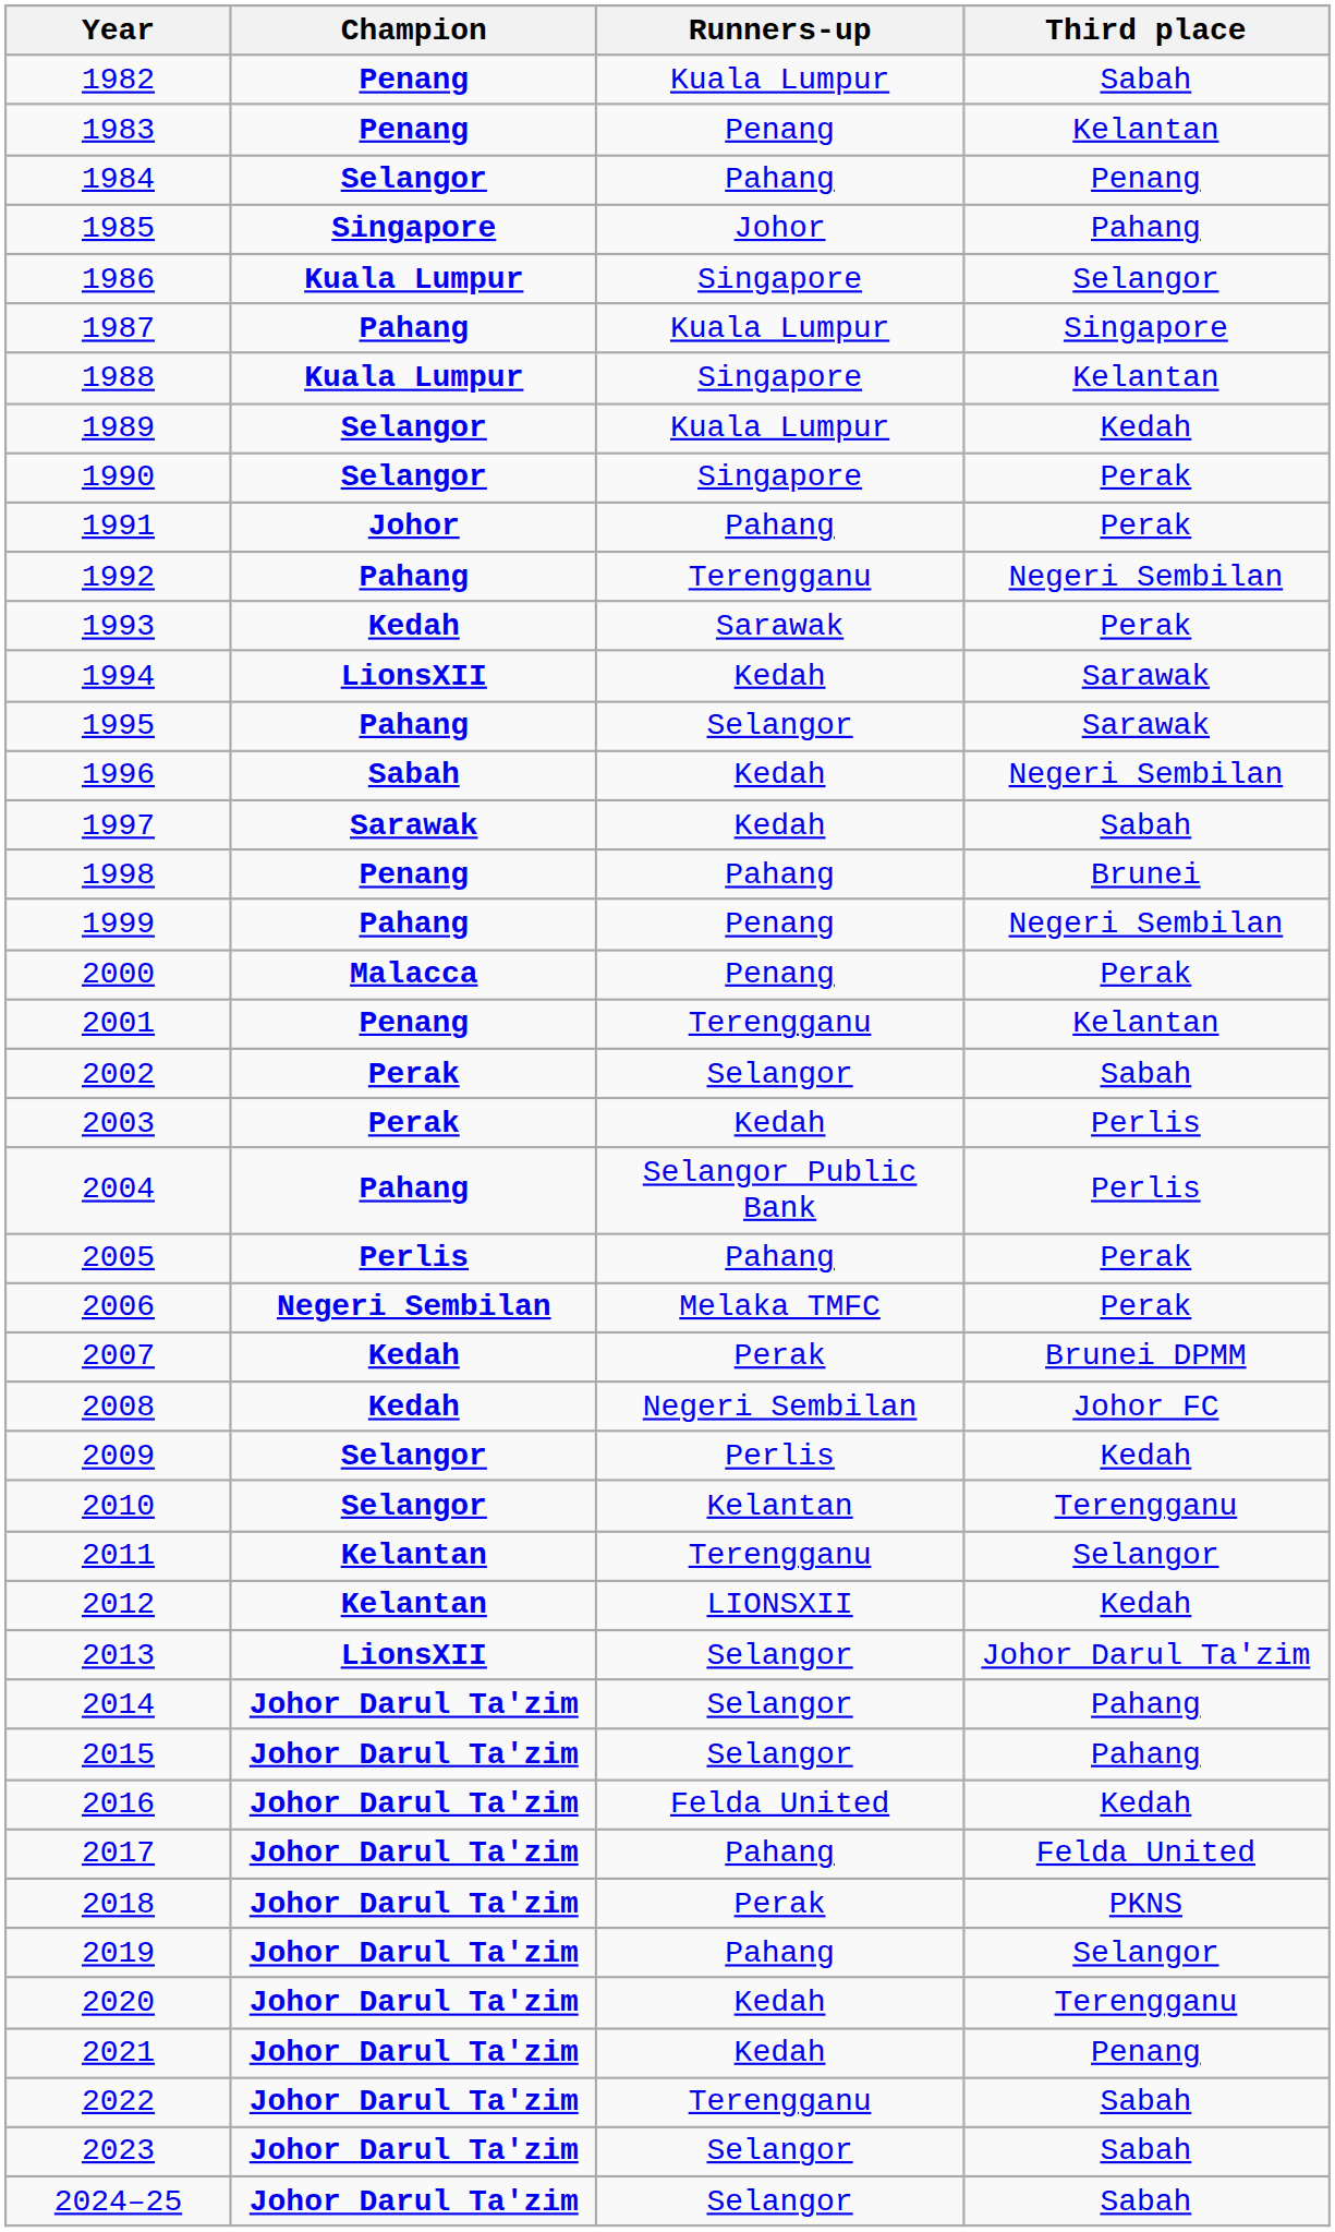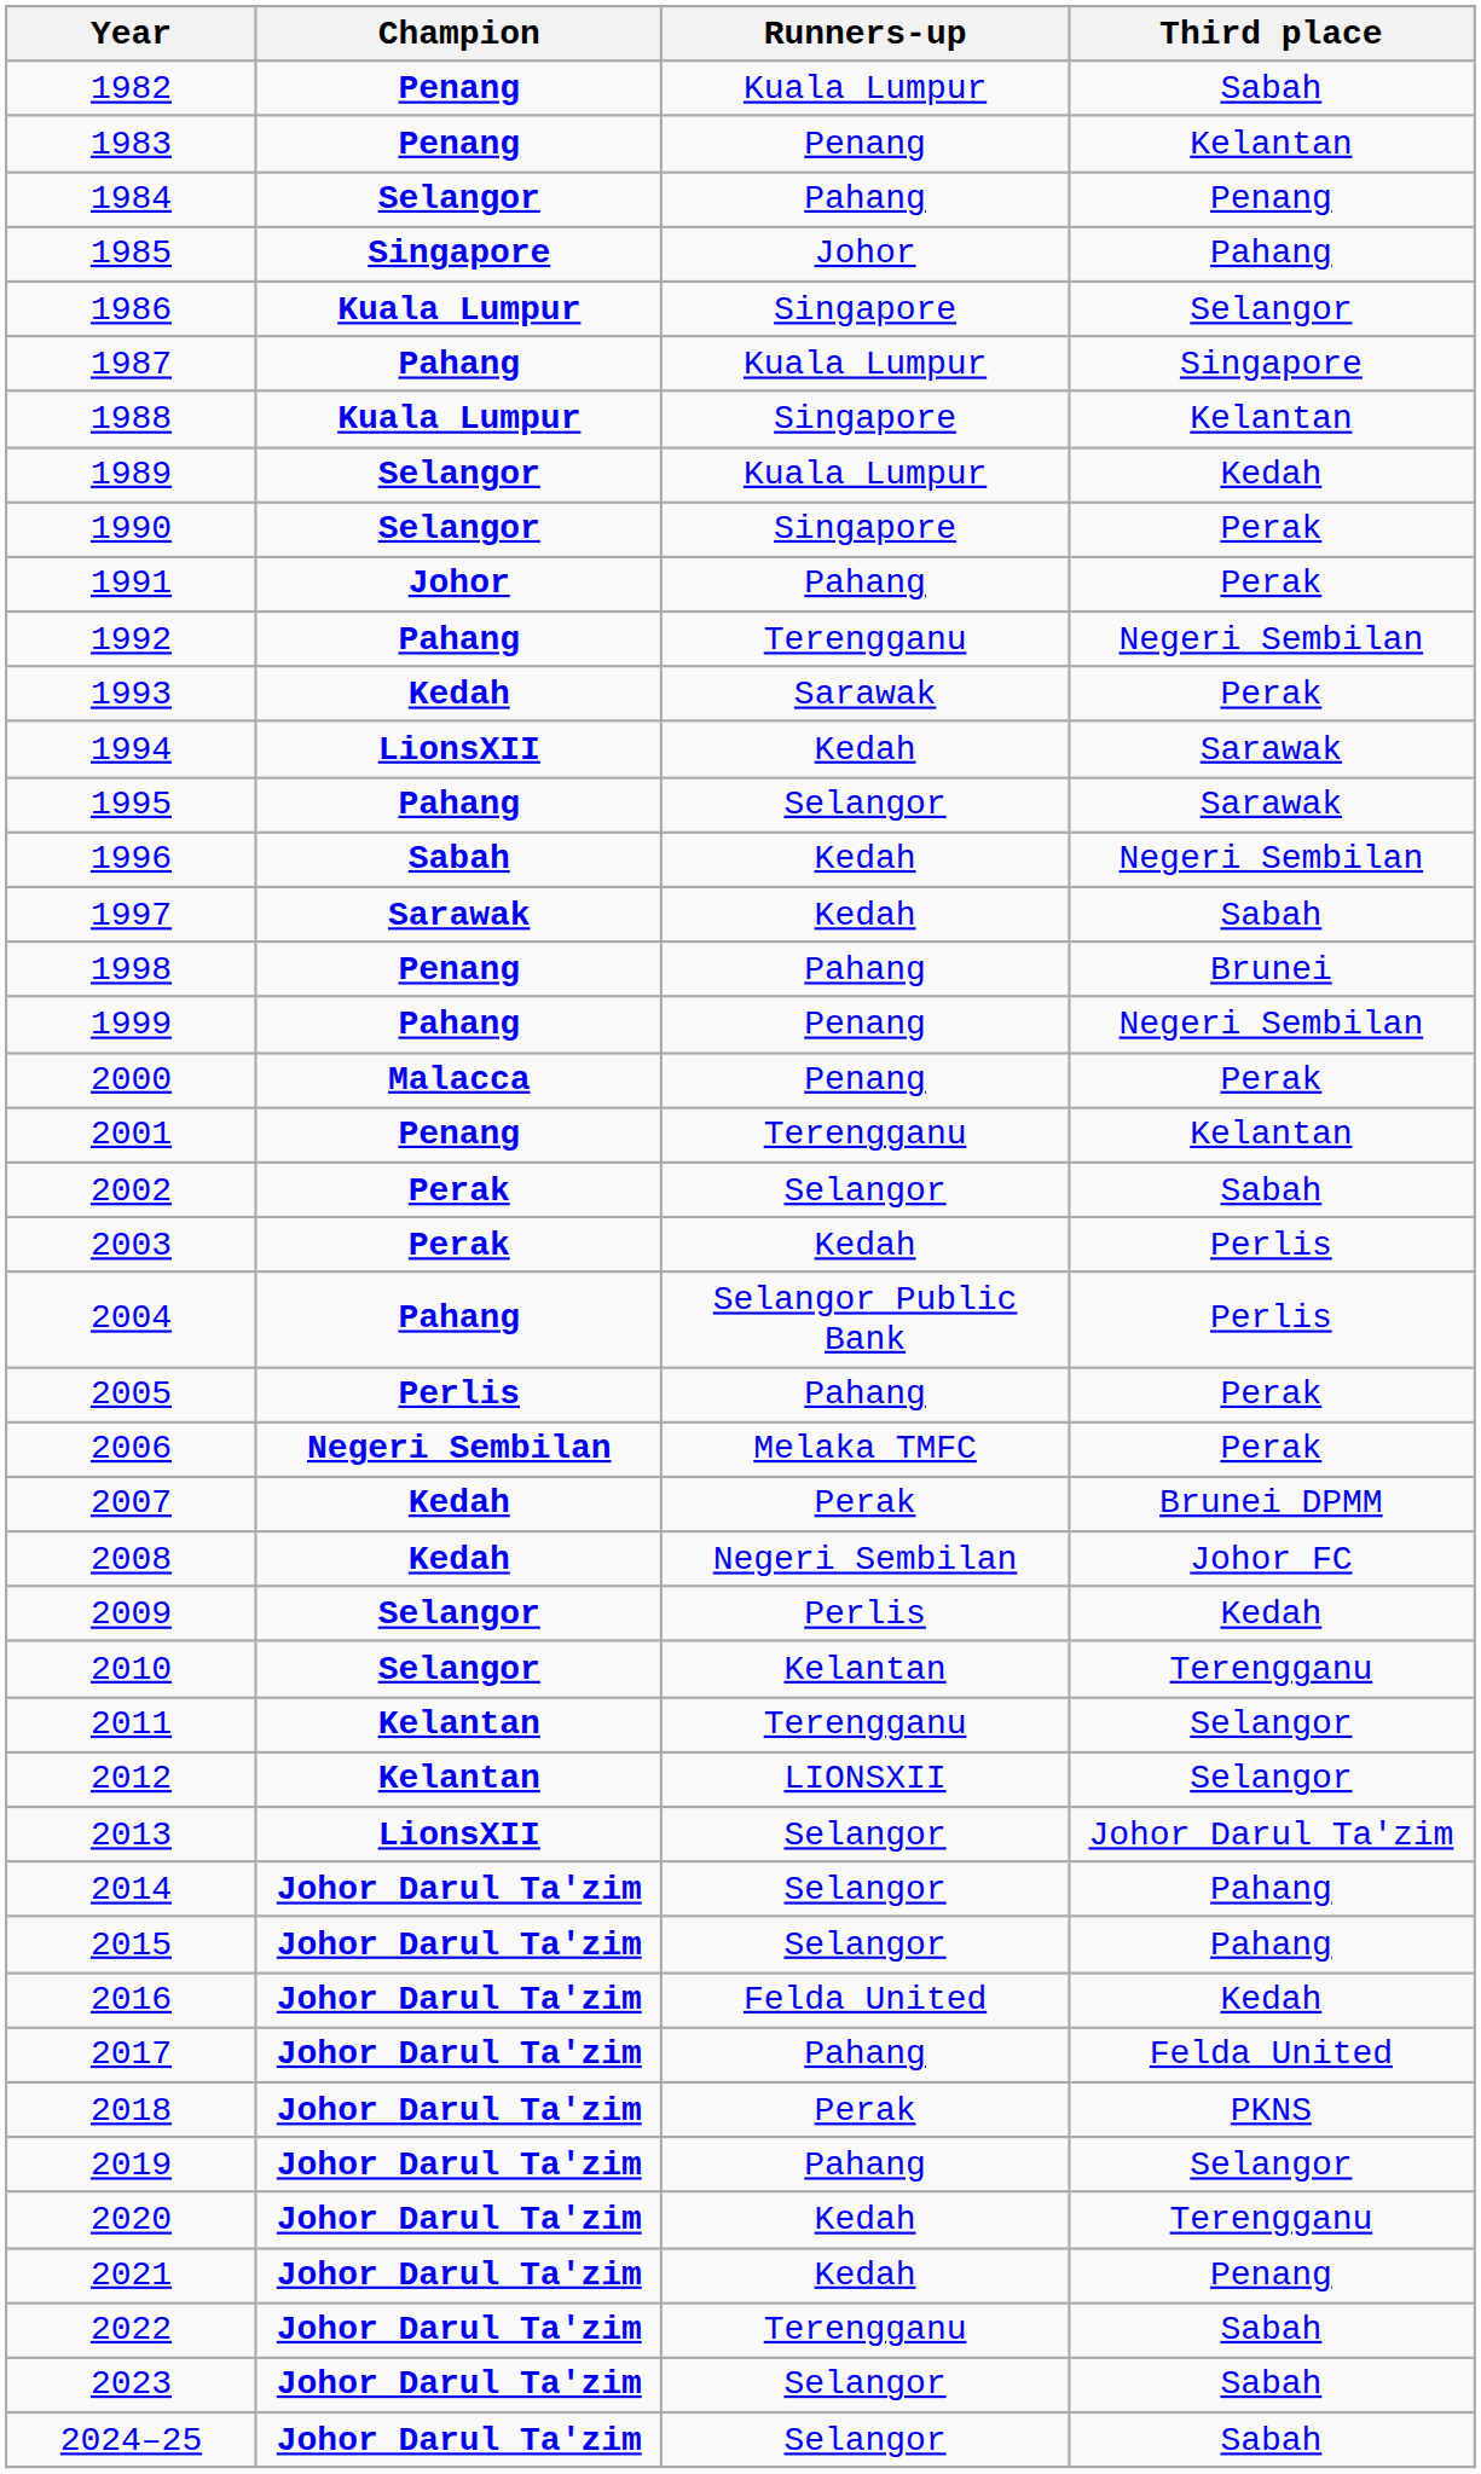2012 | Third place: Kedah -> Selangor
